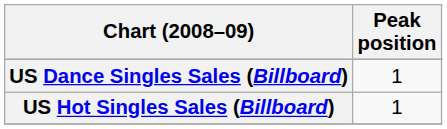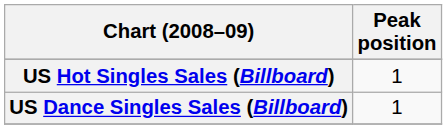rows swapped: US Dance Singles Sales (Billboard) <-> US Hot Singles Sales (Billboard)
